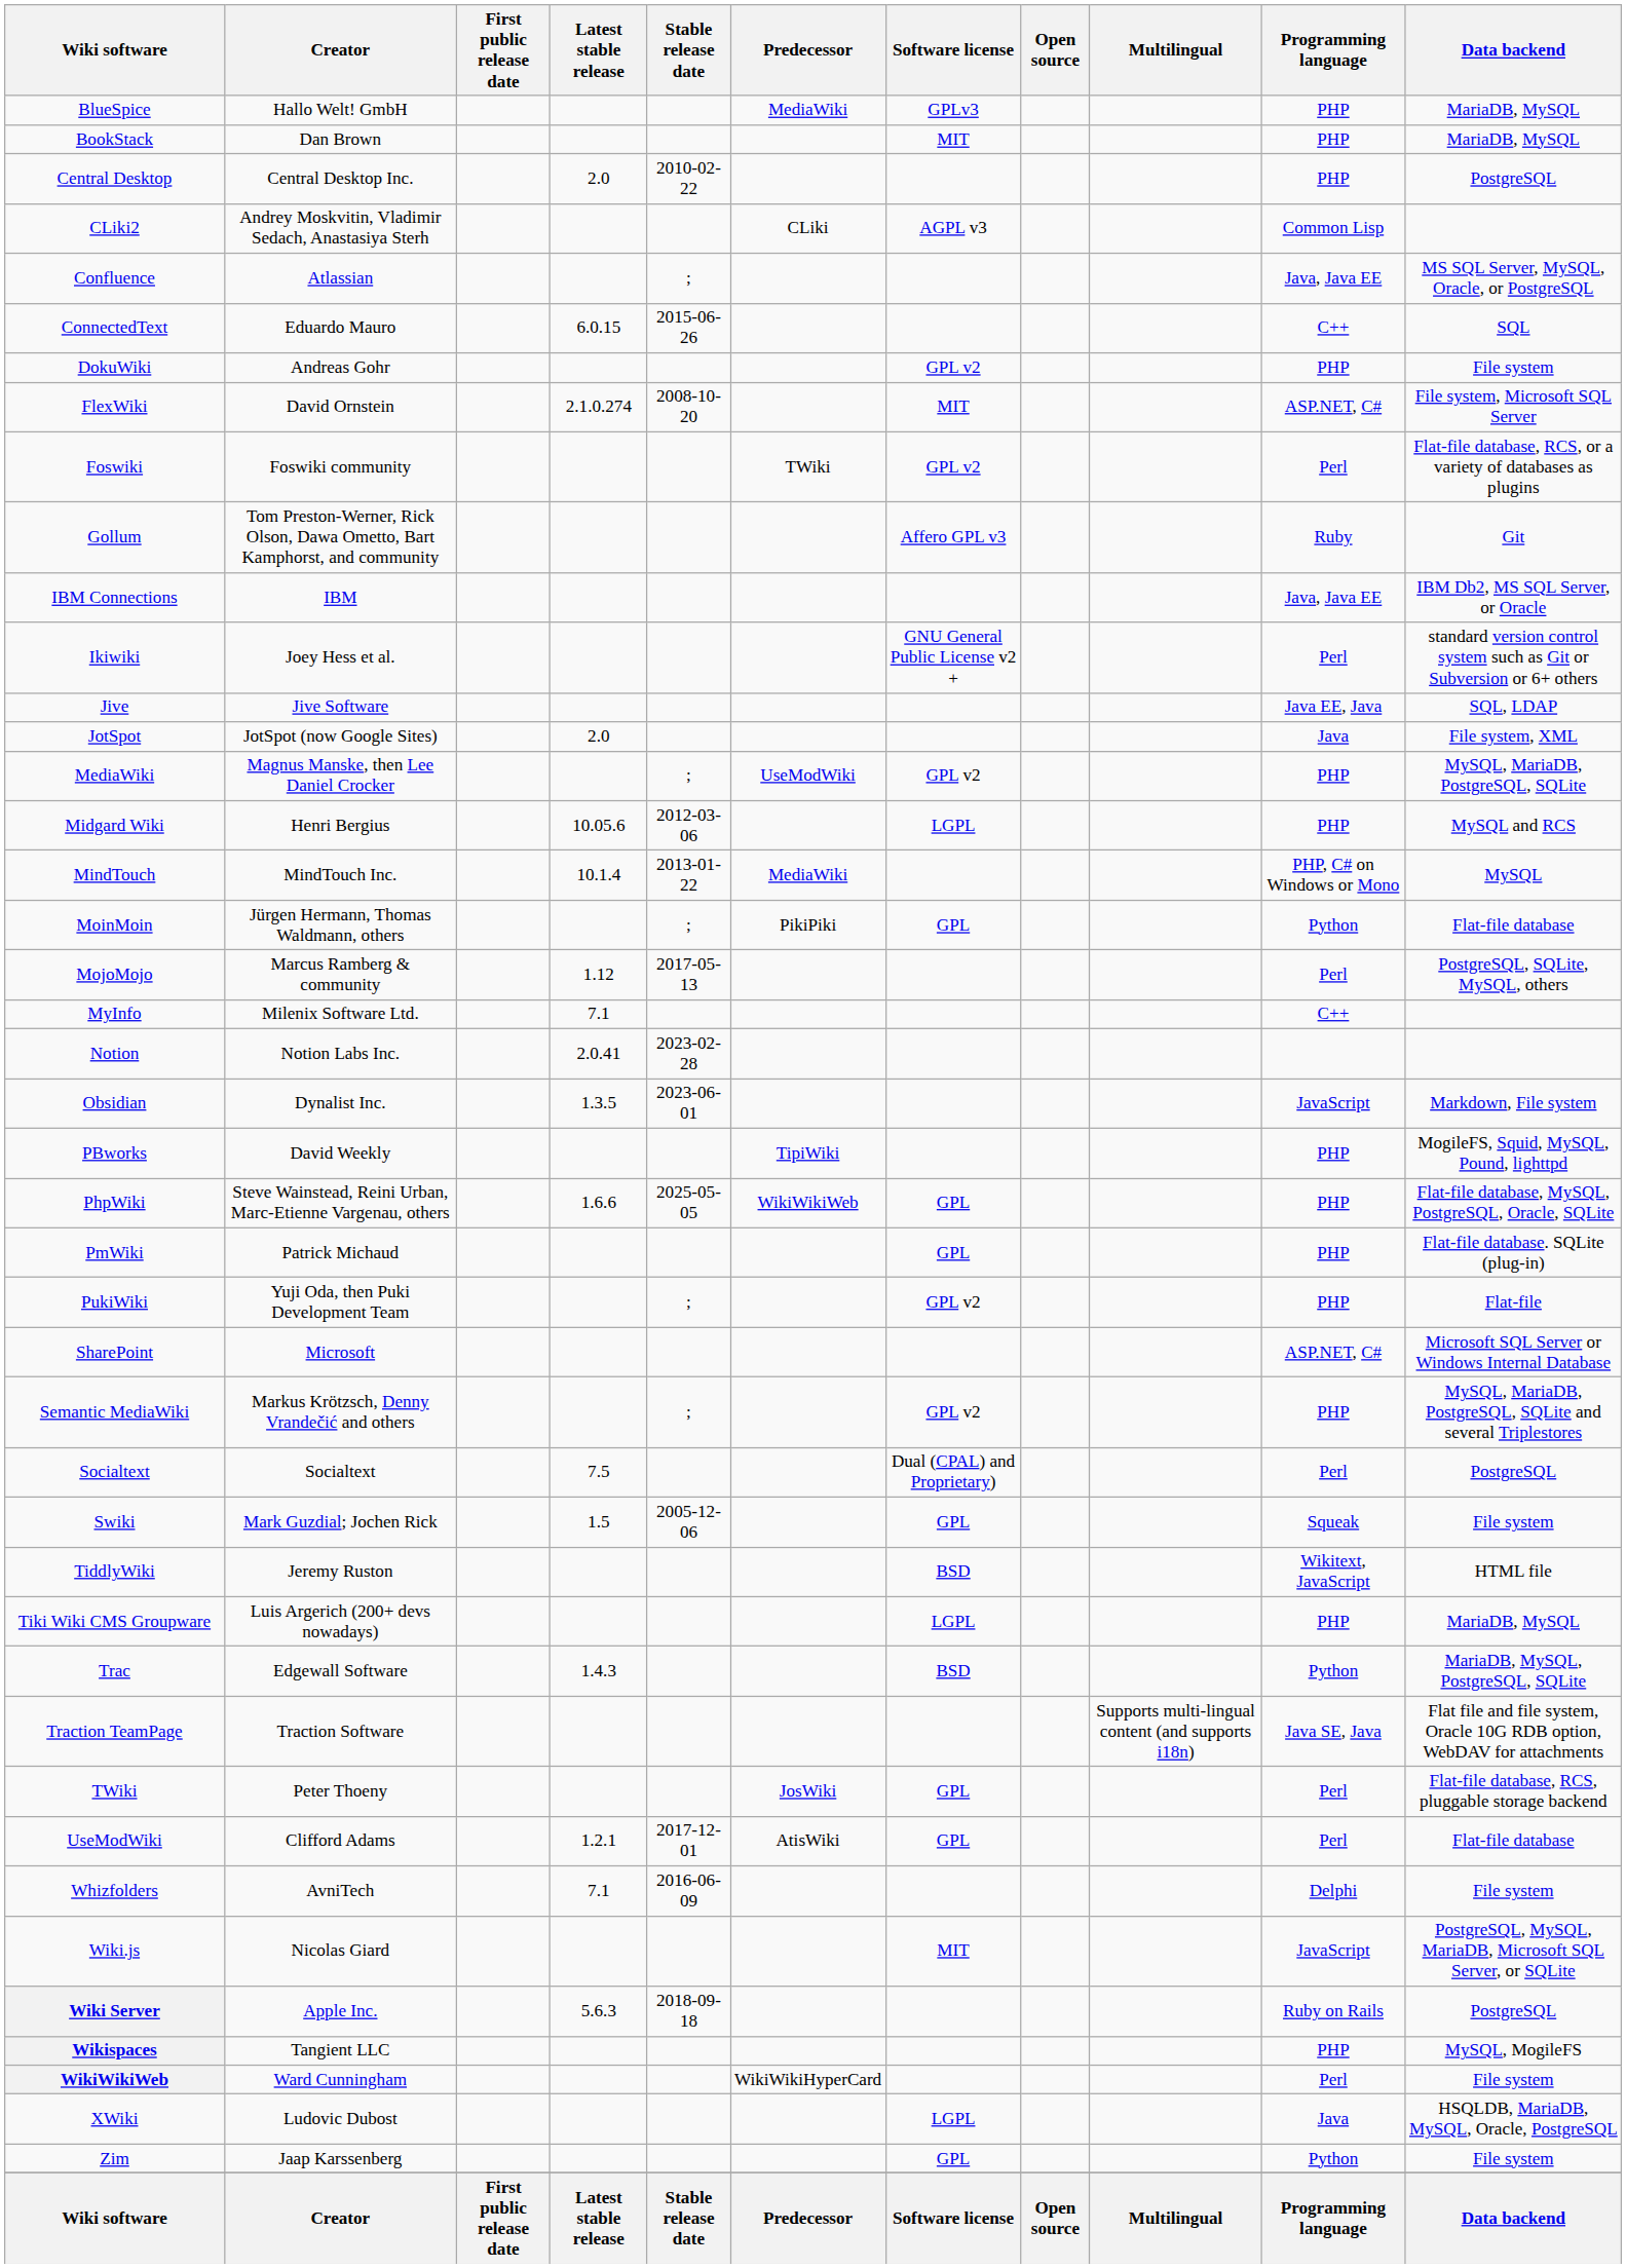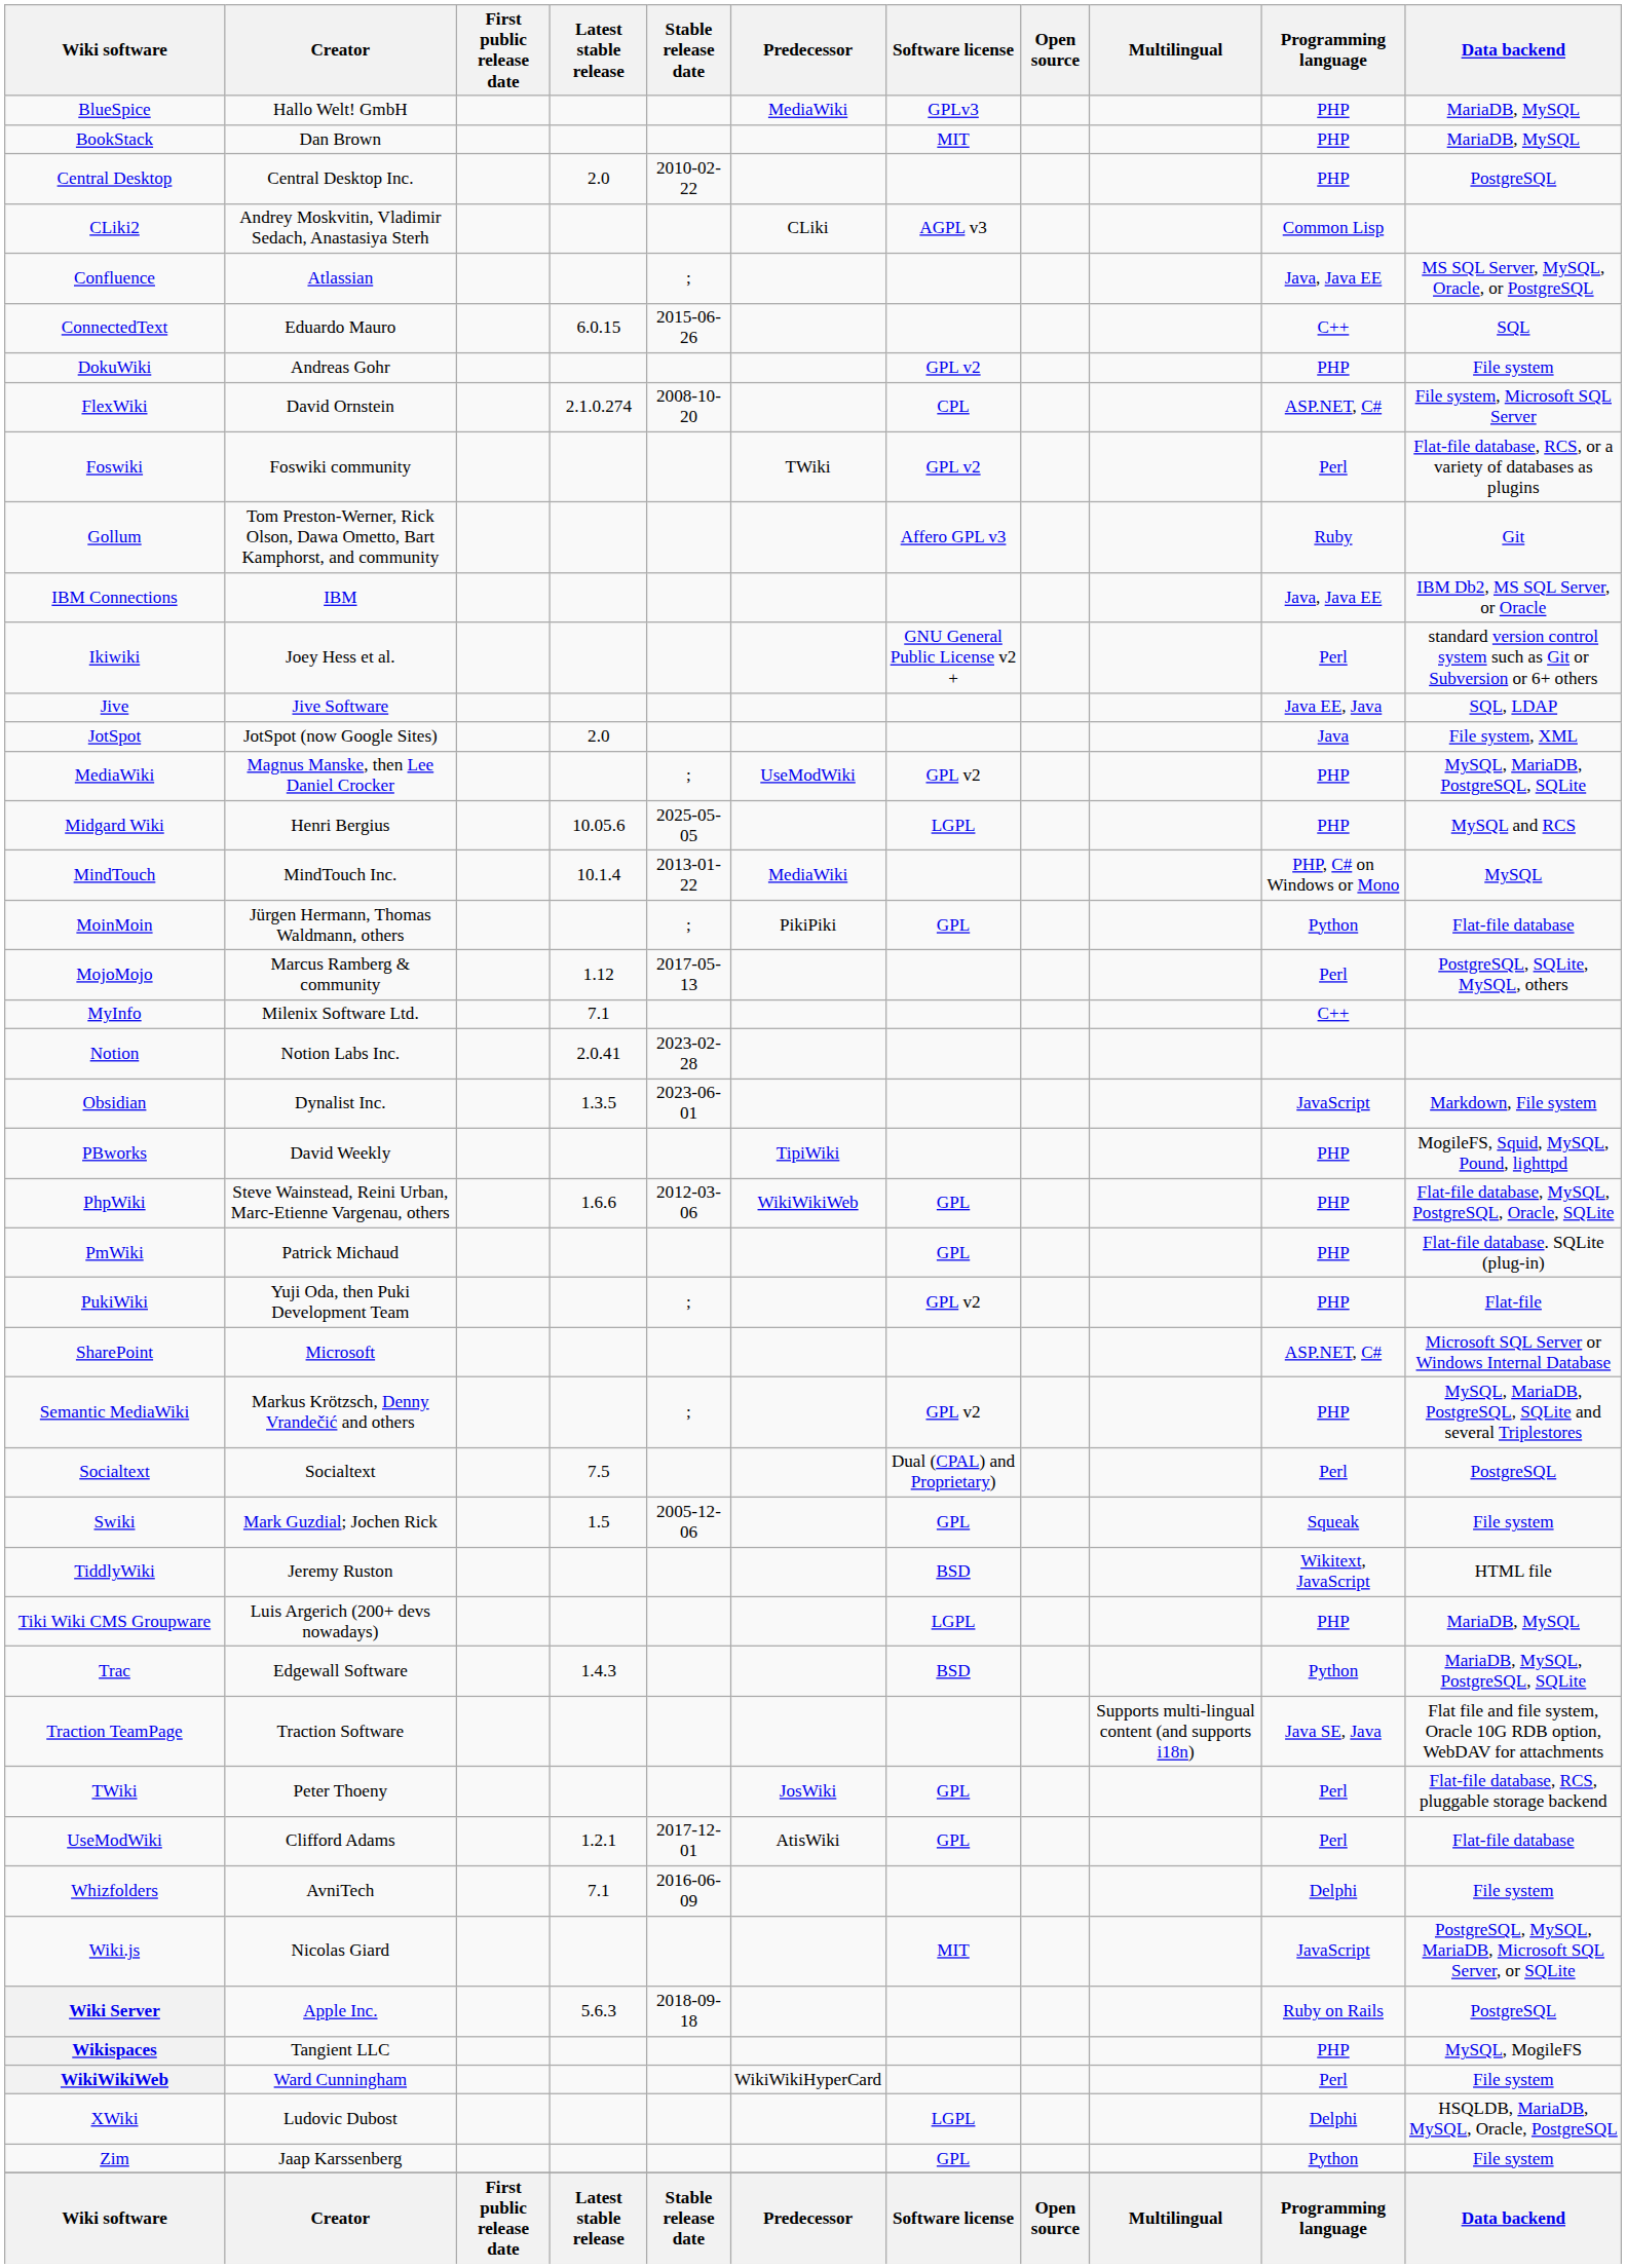FlexWiki | Software license: MIT -> CPL
Midgard Wiki | Stable release date: 2012-03-06 -> 2025-05-05
PhpWiki | Stable release date: 2025-05-05 -> 2012-03-06
XWiki | Programming language: Java -> Delphi
